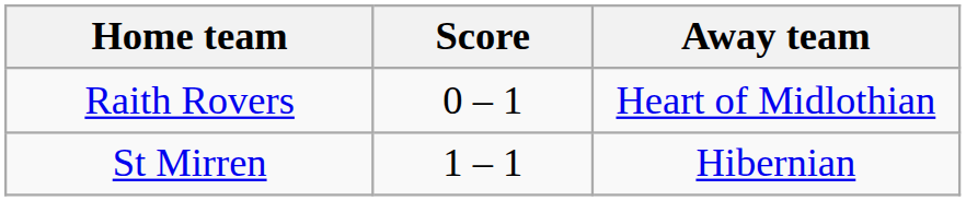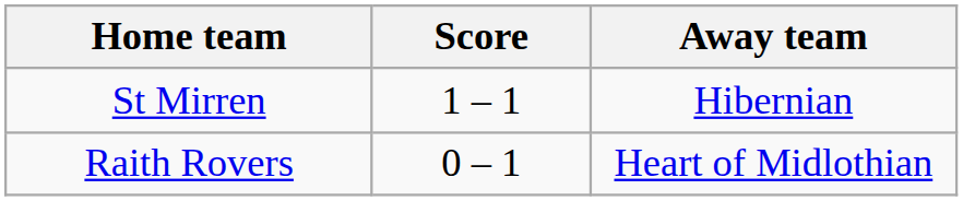rows swapped: Raith Rovers <-> St Mirren
